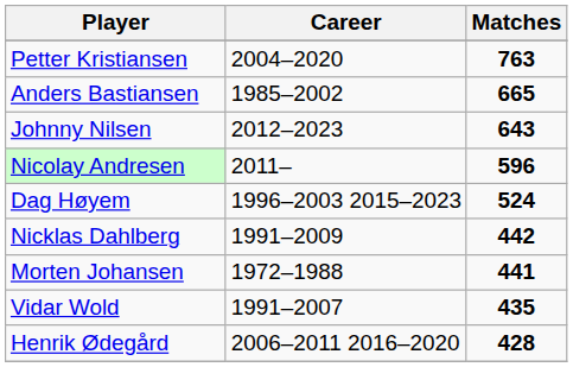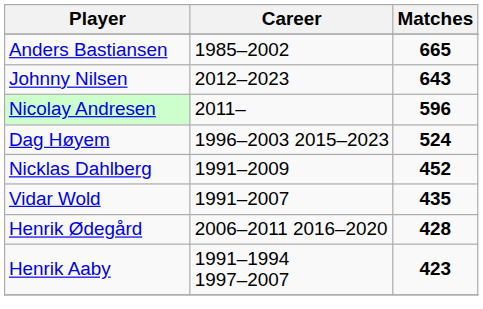- row: Petter Kristiansen | 2004–2020 | 763
Nicklas Dahlberg | Matches: 442 -> 452
- row: Morten Johansen | 1972–1988 | 441
+ row: Henrik Aaby | 1991–1994 1997–2007 | 423
